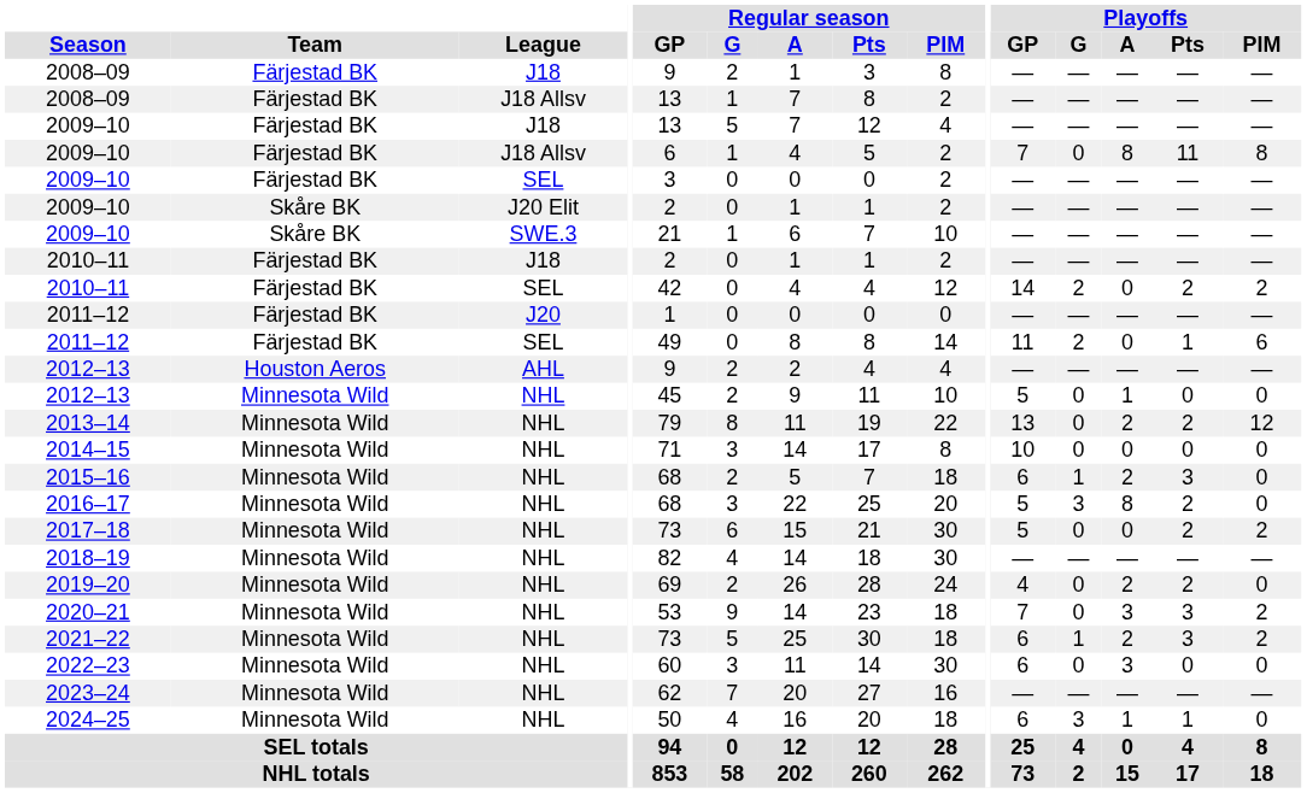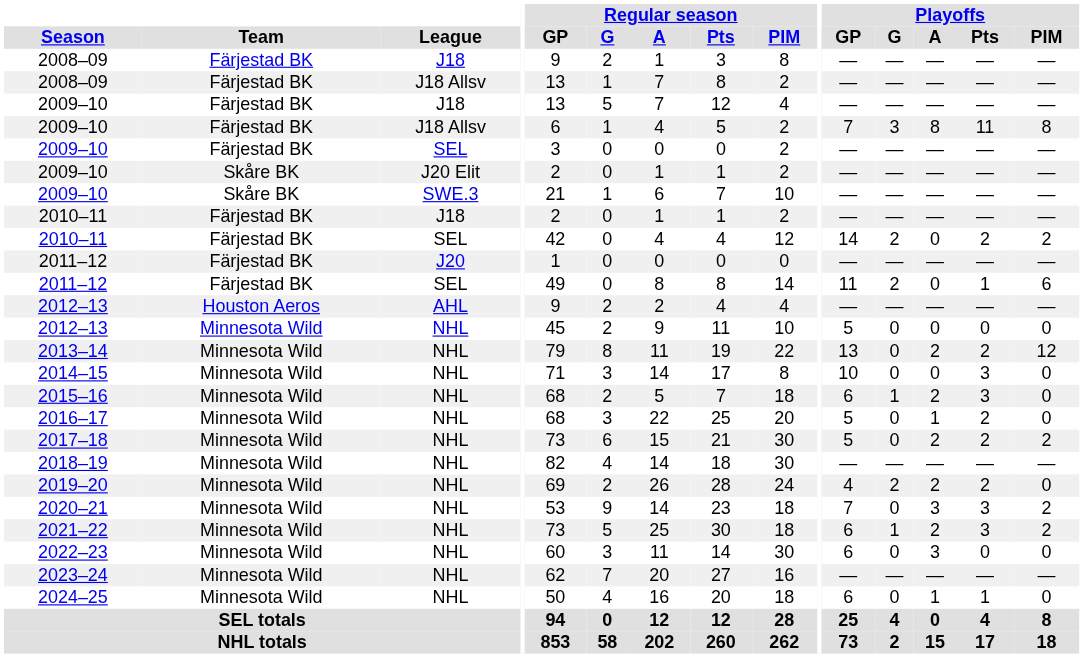2009–10 / J18 Allsv | Playoffs / G: 0 -> 3
2012–13 / NHL | Playoffs / A: 1 -> 0
2014–15 | Playoffs / Pts: 0 -> 3
2016–17 | Playoffs / G: 3 -> 0
2016–17 | Playoffs / A: 8 -> 1
2017–18 | Playoffs / A: 0 -> 2
2019–20 | Playoffs / G: 0 -> 2
2024–25 | Playoffs / G: 3 -> 0
